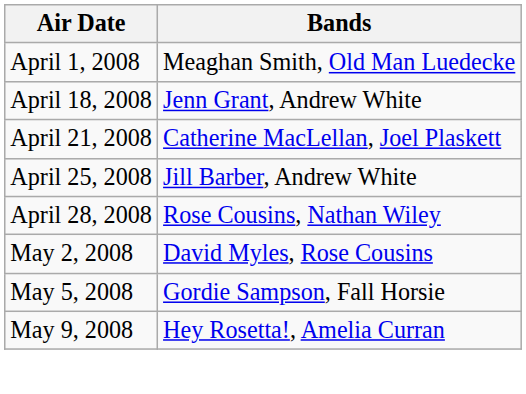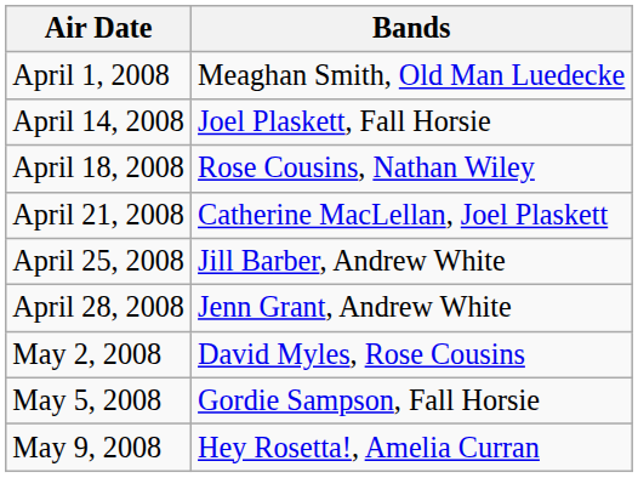+ row: April 14, 2008 | Joel Plaskett, Fall Horsie
April 18, 2008 | Bands: Jenn Grant, Andrew White -> Rose Cousins, Nathan Wiley
April 28, 2008 | Bands: Rose Cousins, Nathan Wiley -> Jenn Grant, Andrew White
